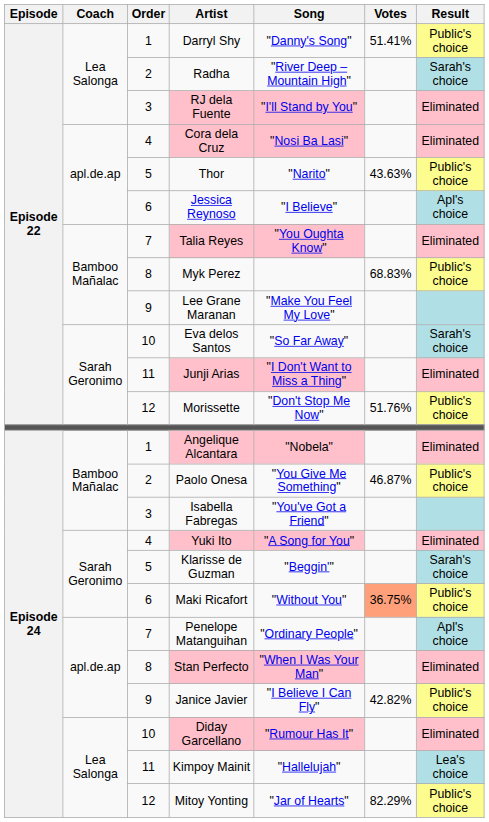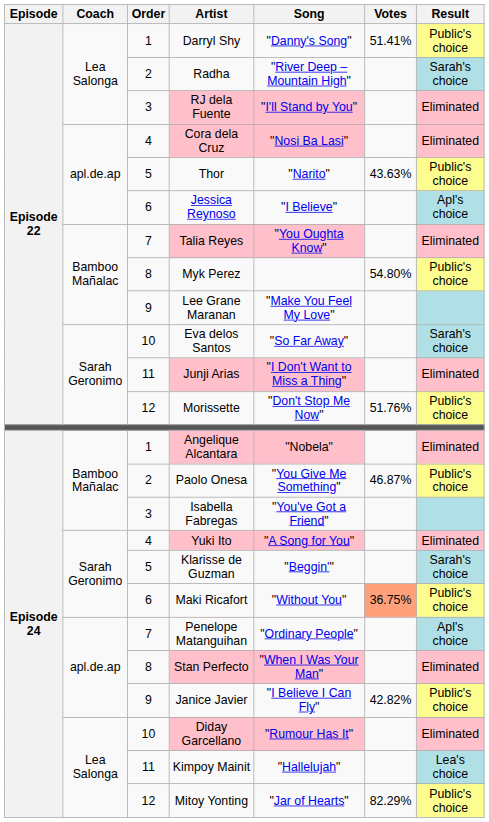Myk Perez | Votes: 68.83% -> 54.80%
